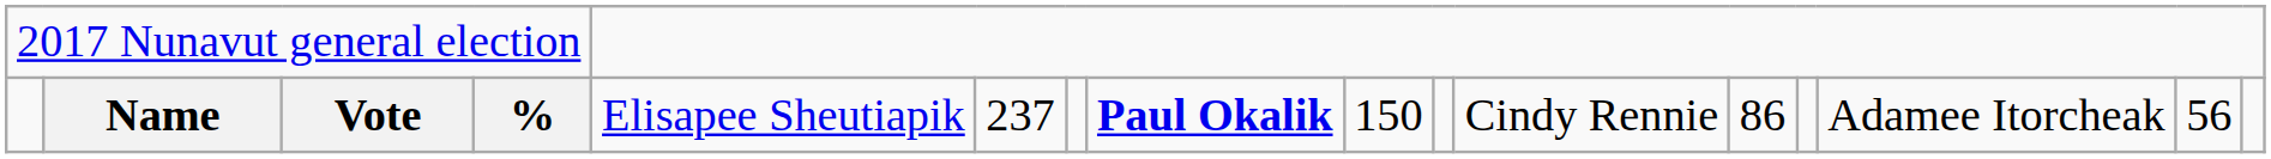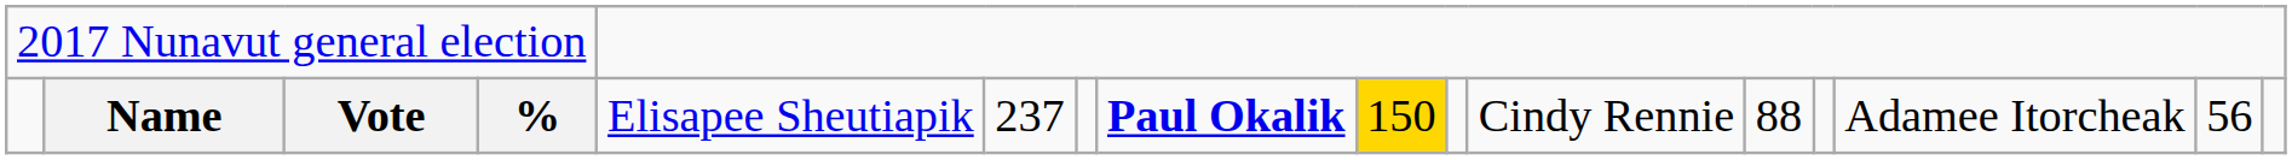Name | column 9: no background -> gold background
Name | column 12: 86 -> 88
